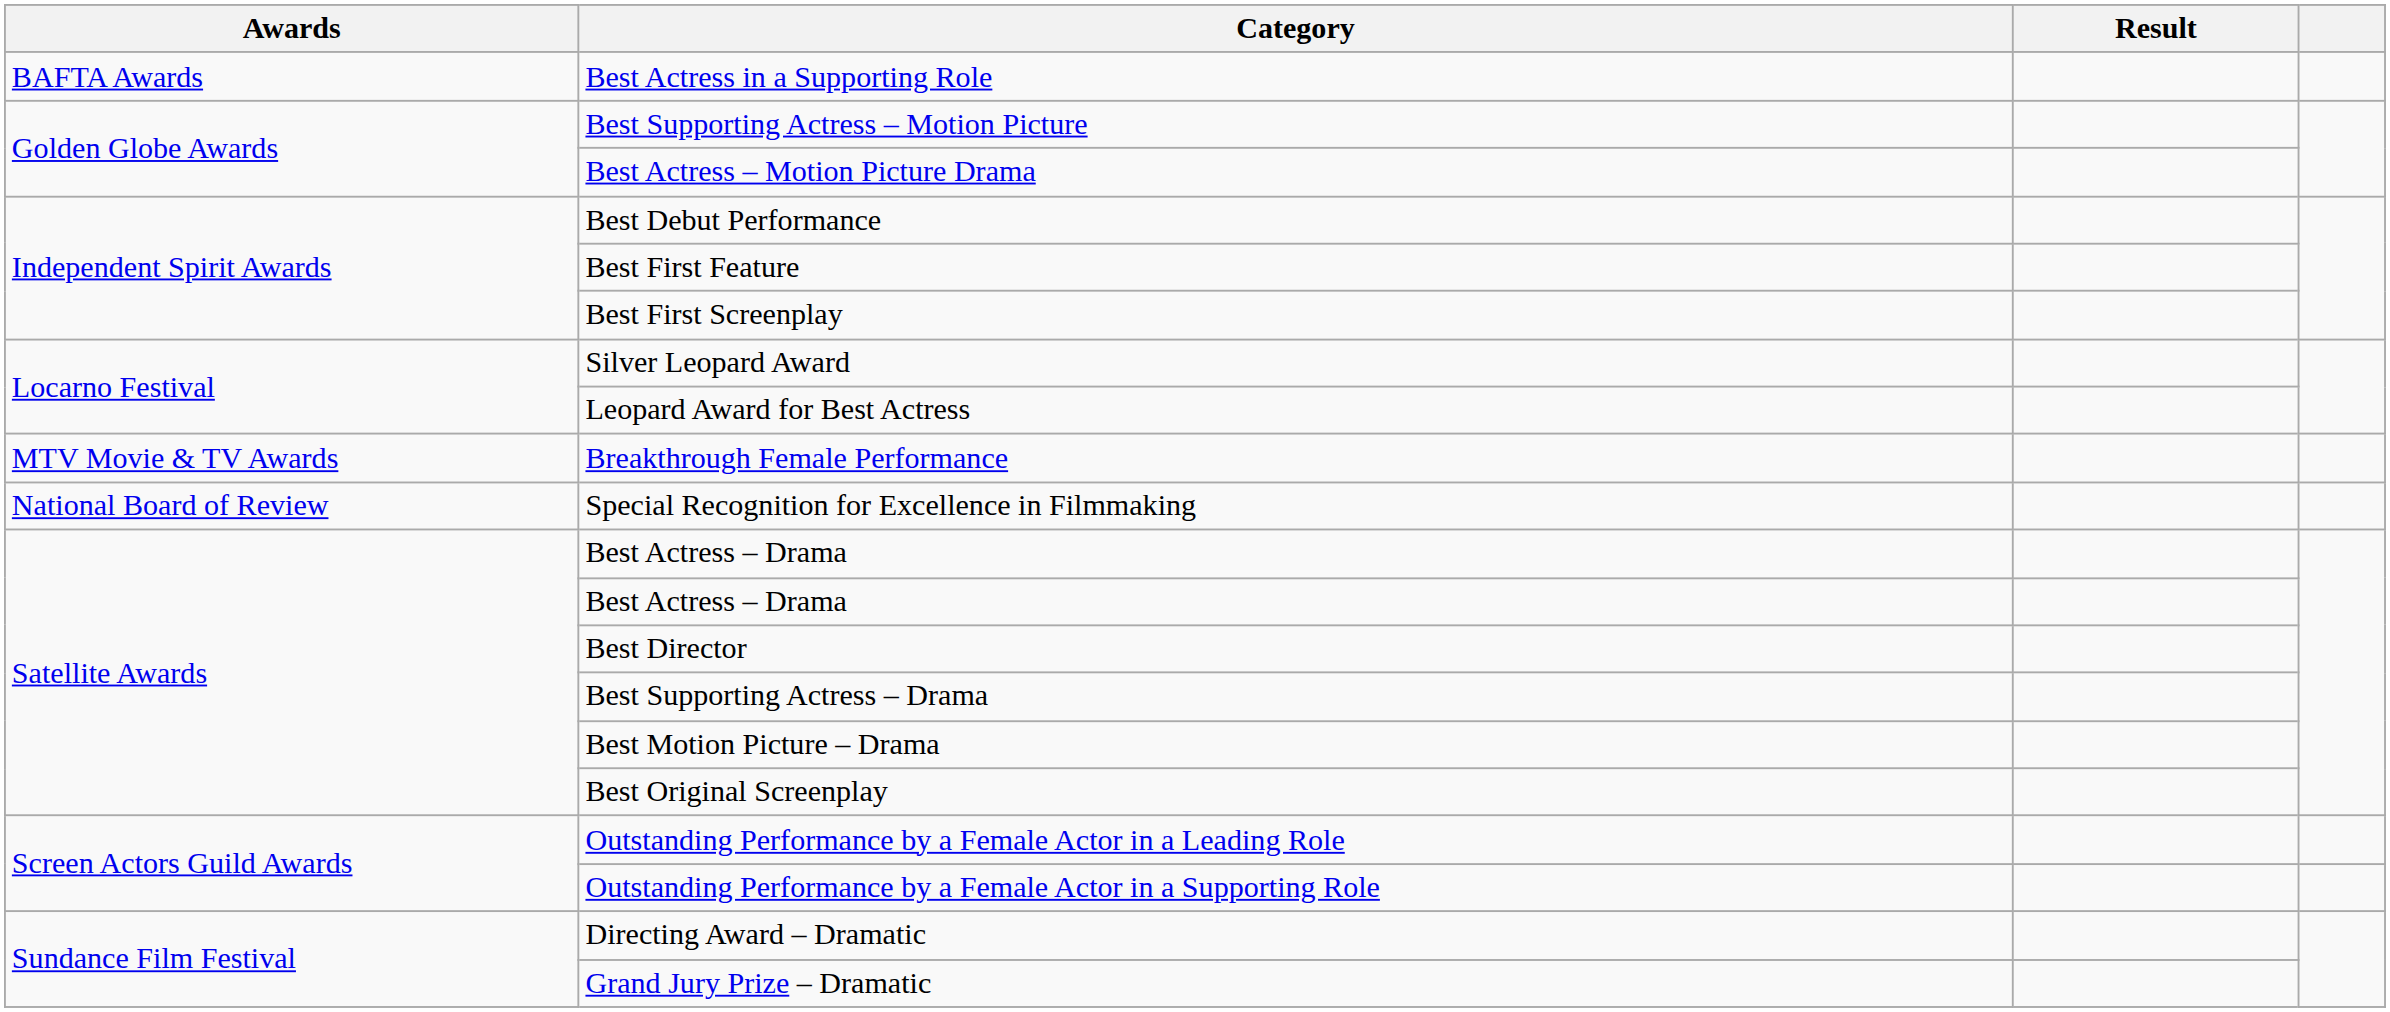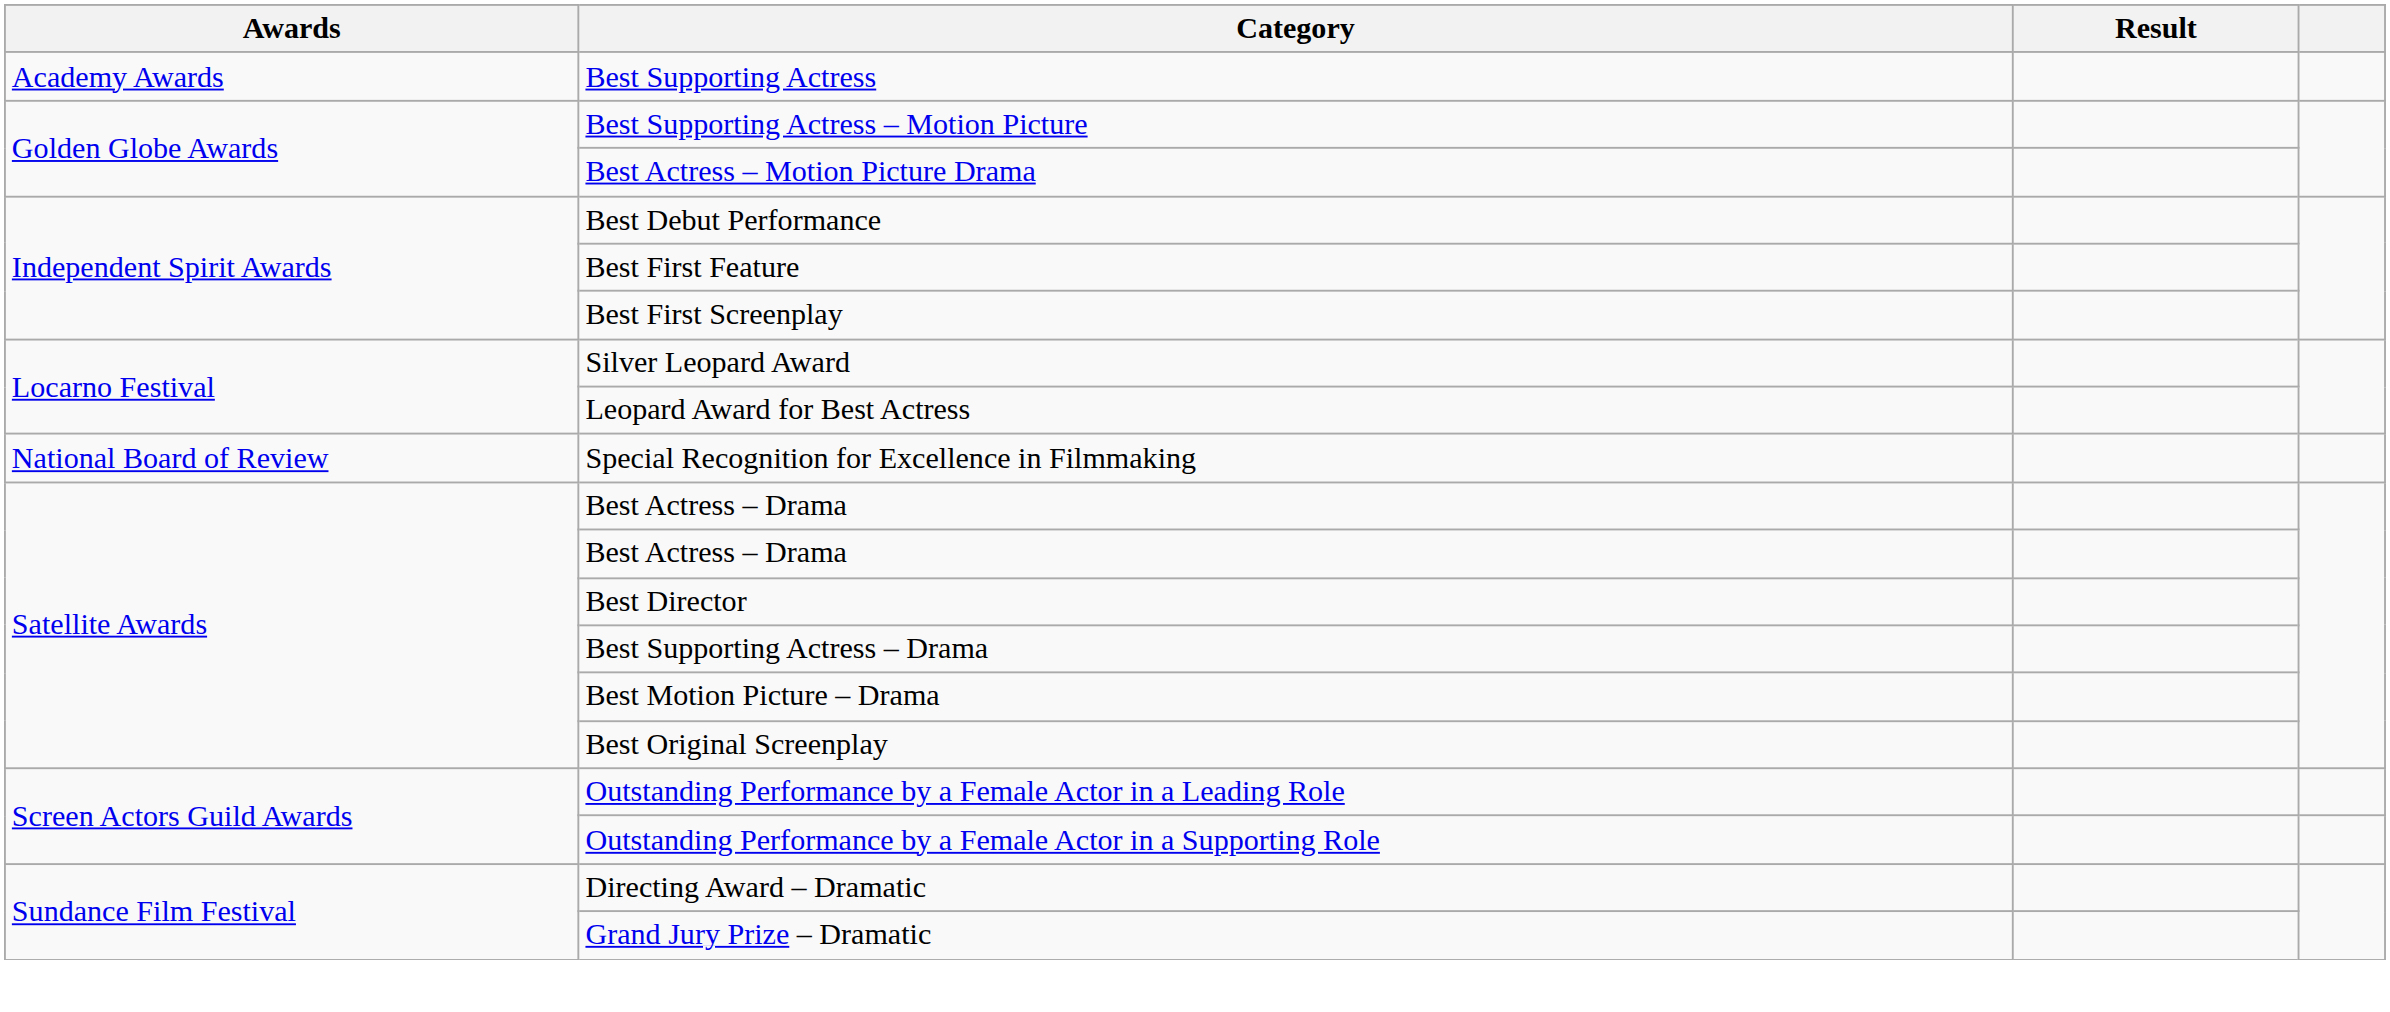+ row: Academy Awards | Best Supporting Actress
- row: BAFTA Awards | Best Actress in a Supporting Role
- row: MTV Movie & TV Awards | Breakthrough Female Performance
